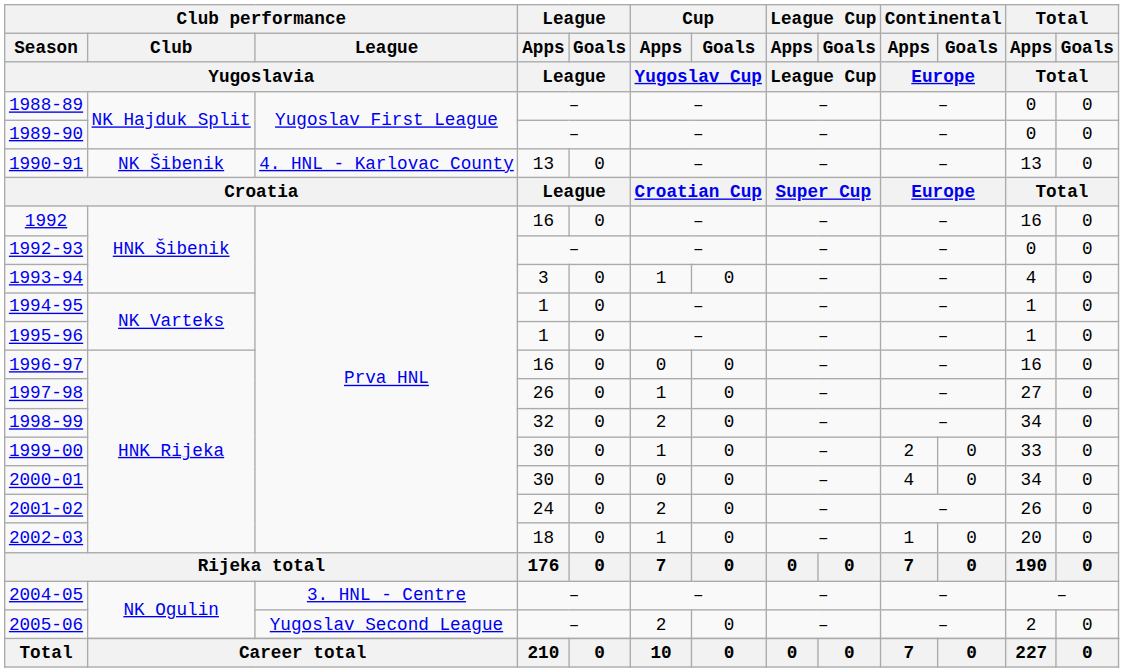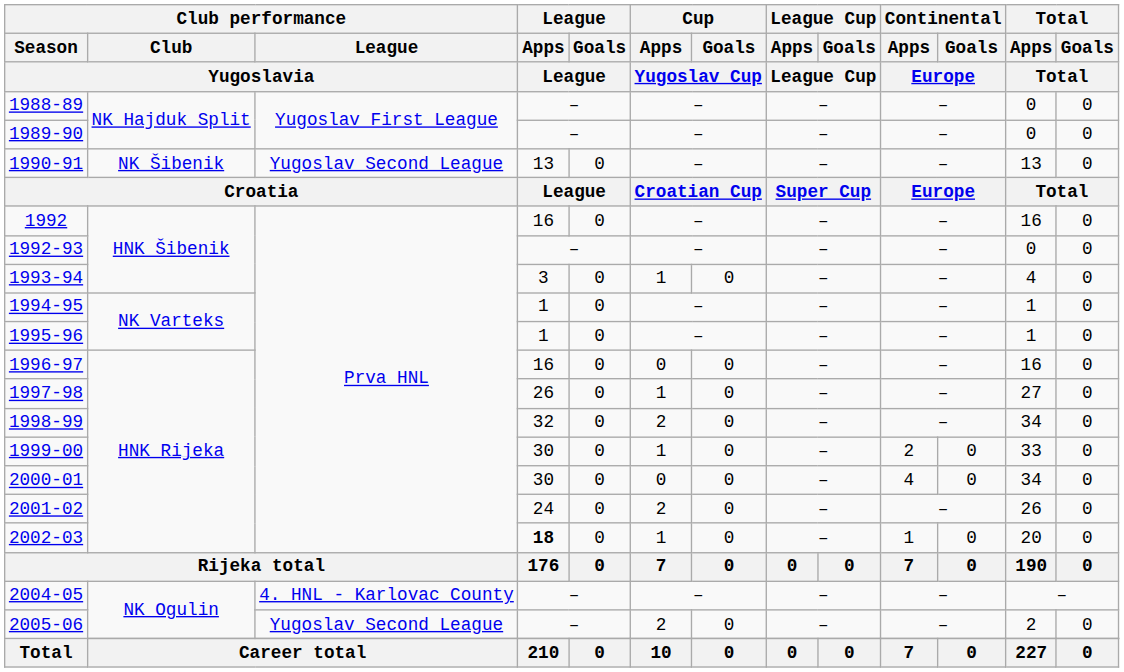1990-91 | Club performance / League / Yugoslavia: 4. HNL - Karlovac County -> Yugoslav Second League
2002-03 | League / Apps / League: normal -> bold
2004-05 | Club performance / League / Yugoslavia: 3. HNL - Centre -> 4. HNL - Karlovac County
